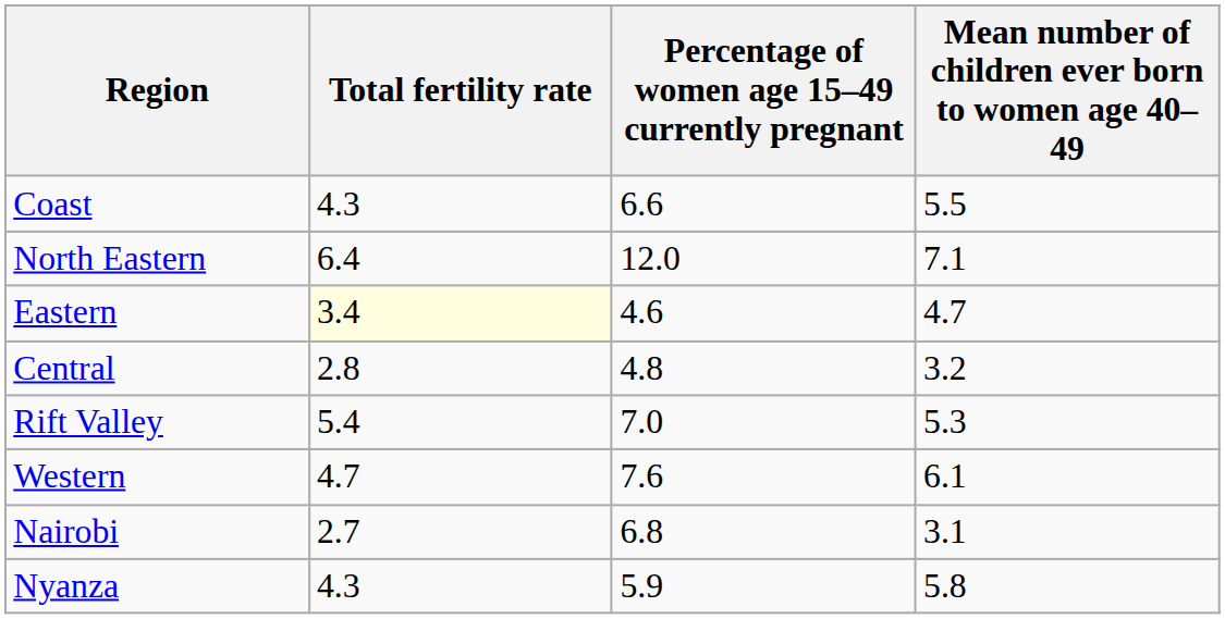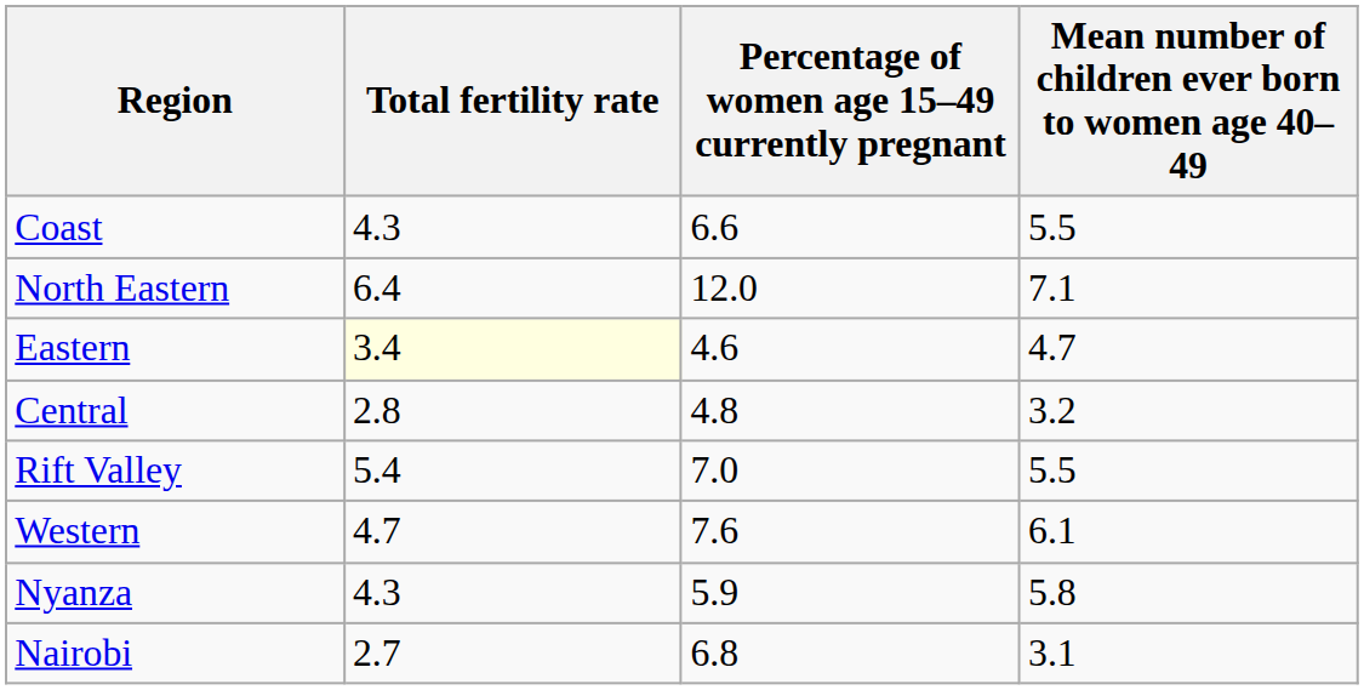Rift Valley | Mean number of children ever born to women age 40–49: 5.3 -> 5.5
rows swapped: Nyanza <-> Nairobi
